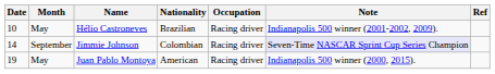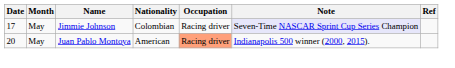- row: 10 | May | Hélio Castroneves | Brazilian | Racing driver | Indianapolis 500 winner (2001-2002, 2009).
Jimmie Johnson | Date: 14 -> 17
Jimmie Johnson | Month: September -> May
Juan Pablo Montoya | Date: 19 -> 20
Juan Pablo Montoya | Occupation: no background -> lightsalmon background
